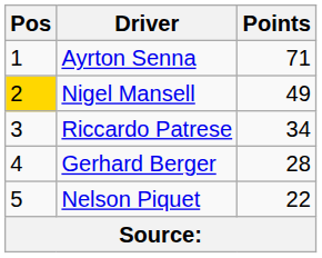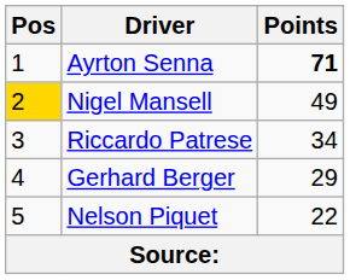Ayrton Senna | Points: normal -> bold
Gerhard Berger | Points: 28 -> 29
